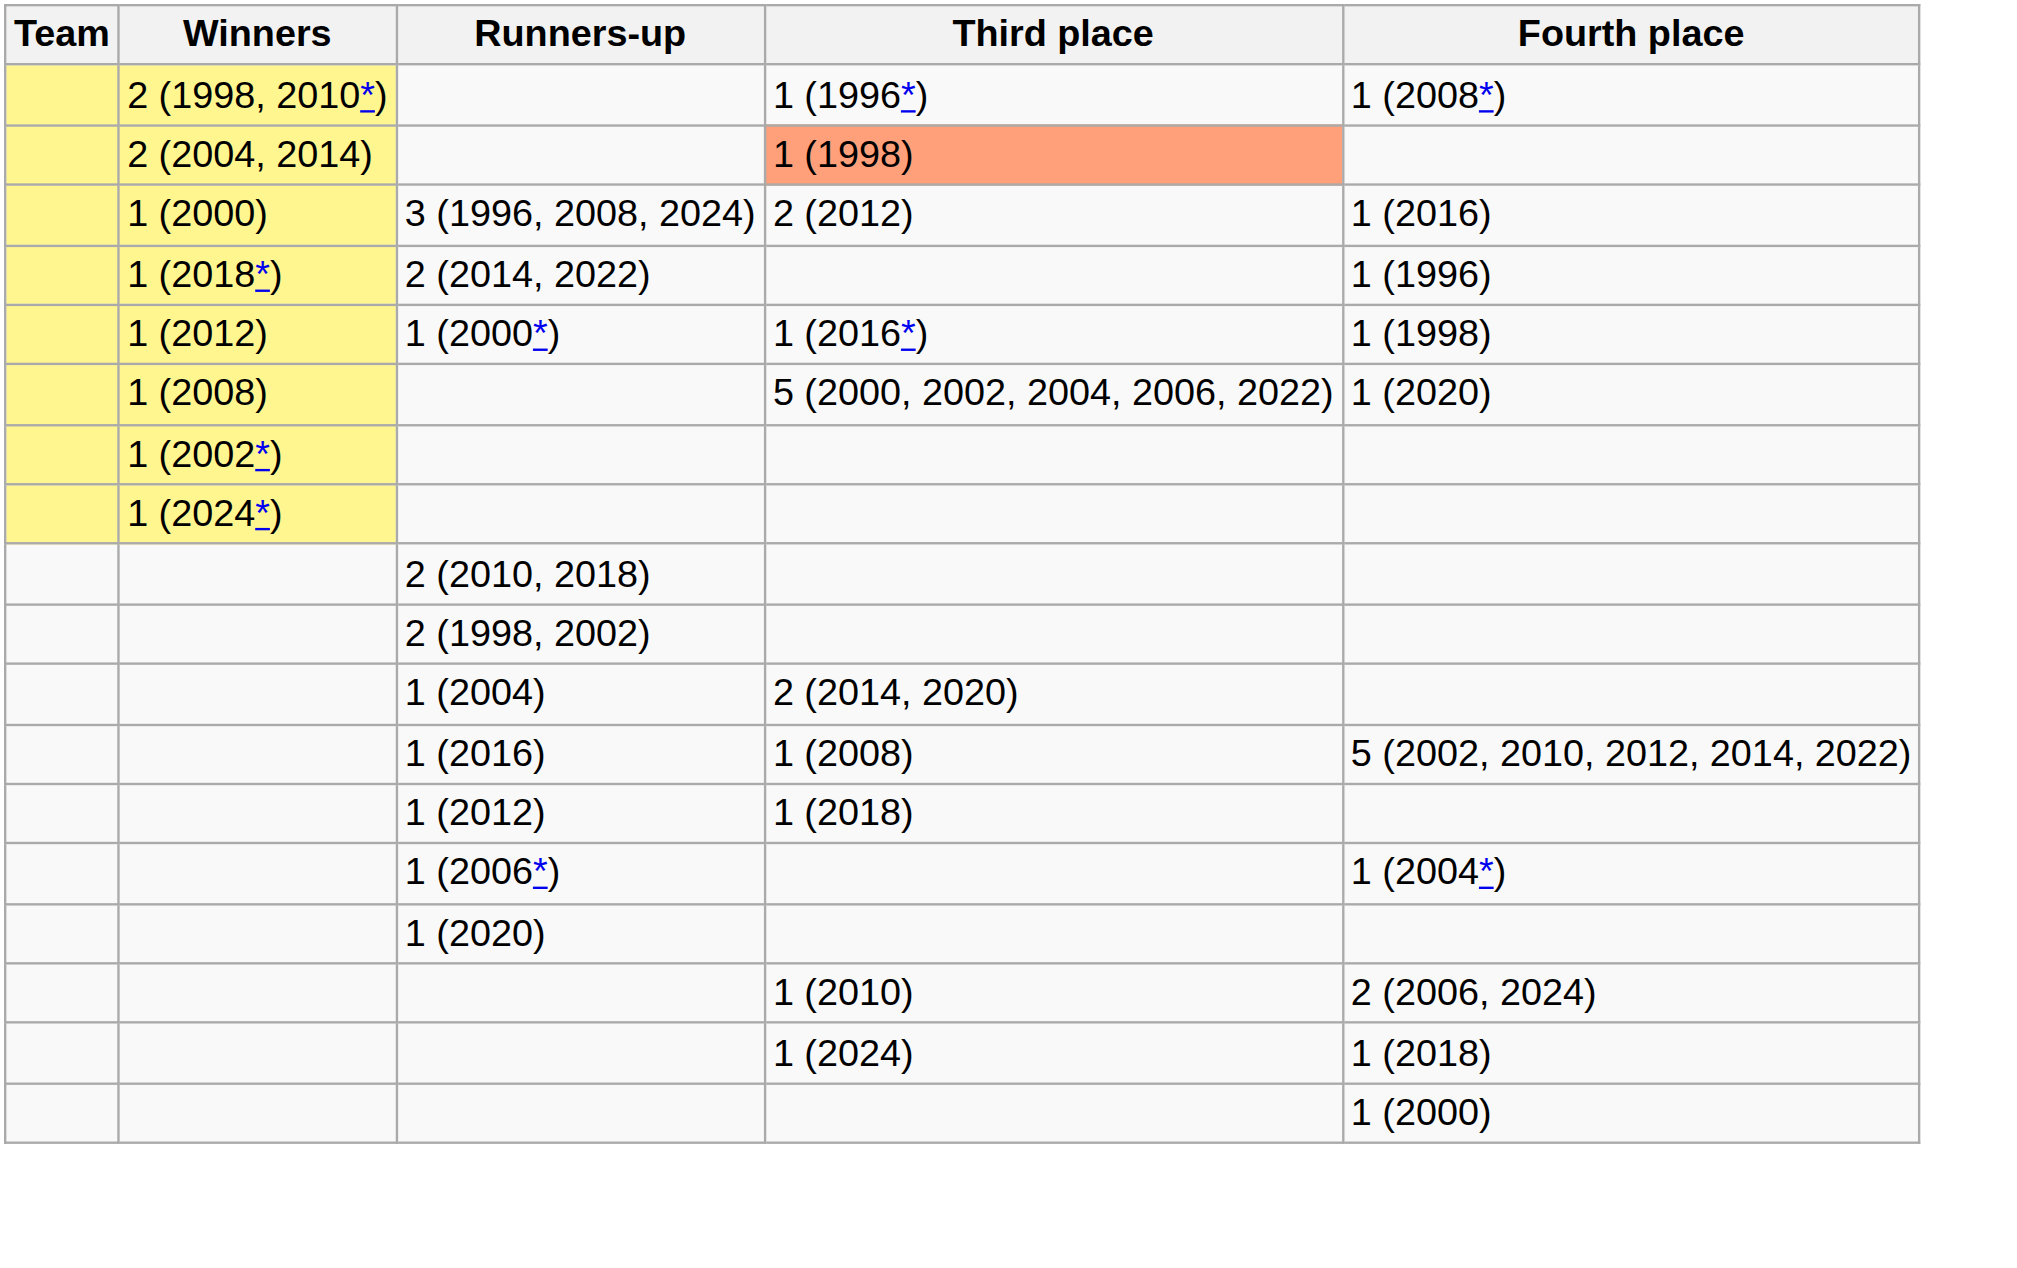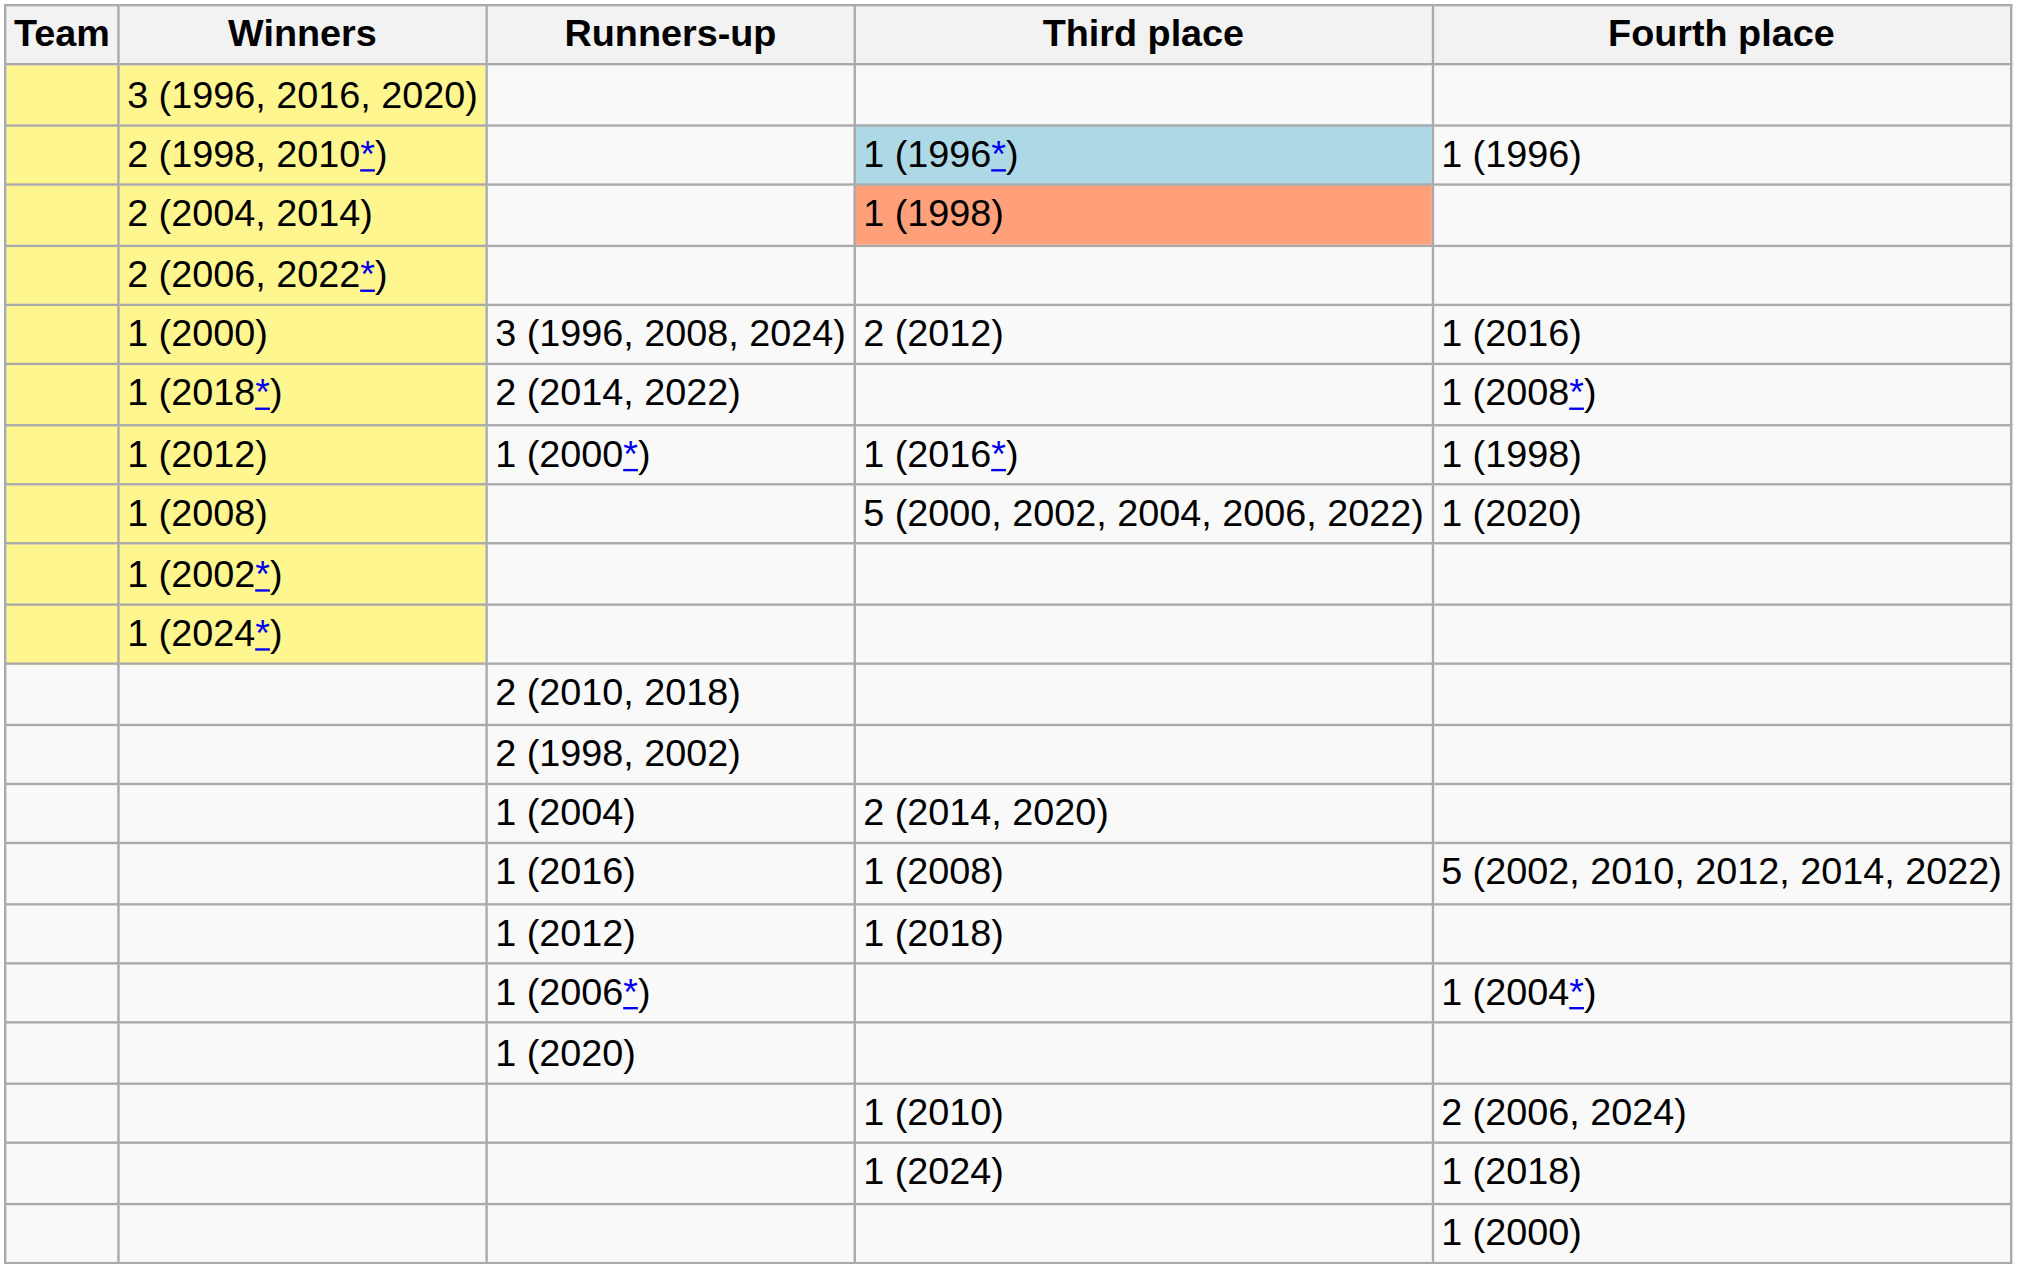+ row: 3 (1996, 2016, 2020)
2 (1998, 2010*) | Third place: no background -> lightblue background
2 (1998, 2010*) | Fourth place: 1 (2008*) -> 1 (1996)
+ row: 2 (2006, 2022*)
1 (2018*) | Fourth place: 1 (1996) -> 1 (2008*)
